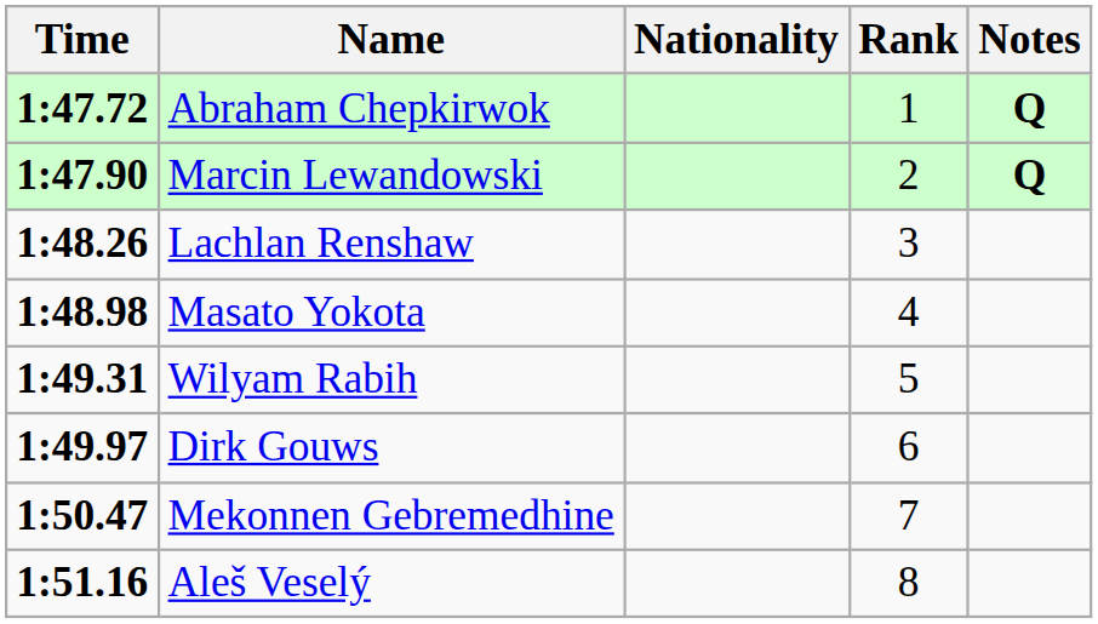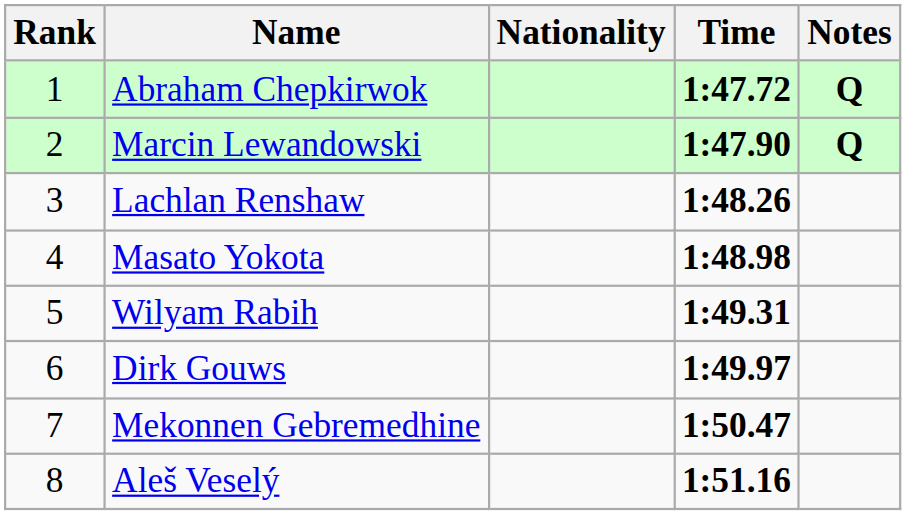columns swapped: Rank <-> Time
